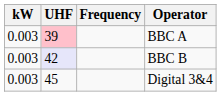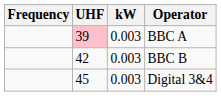columns swapped: Frequency <-> kW
BBC B | UHF: lavender background -> no background
